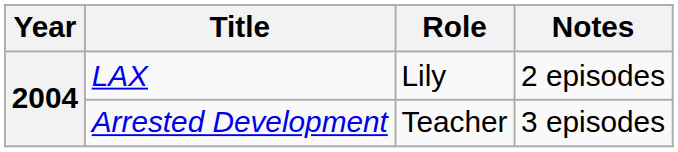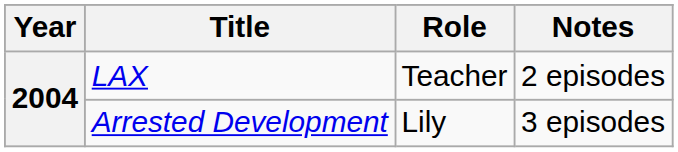LAX | Role: Lily -> Teacher
Arrested Development | Role: Teacher -> Lily
